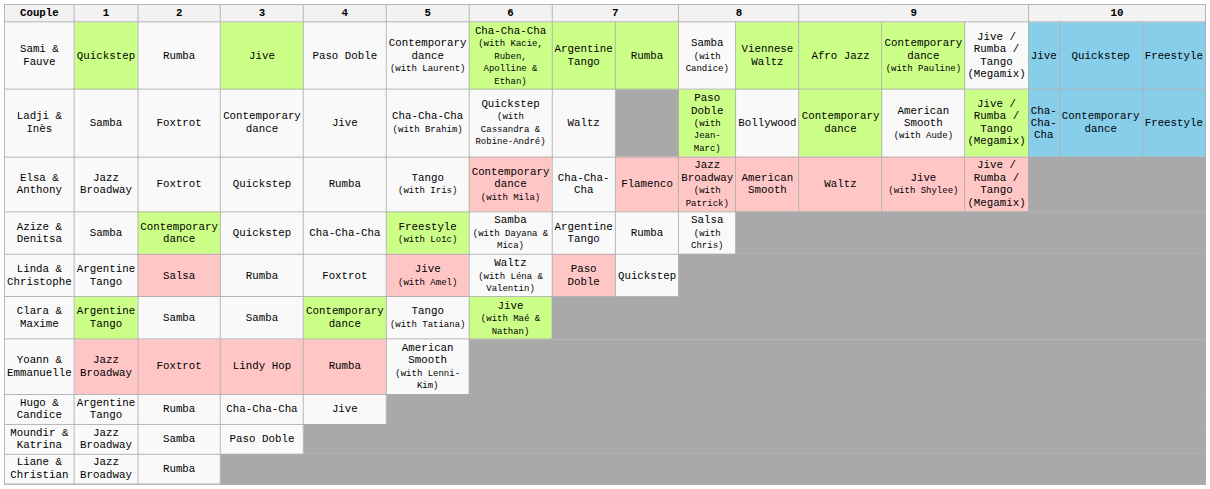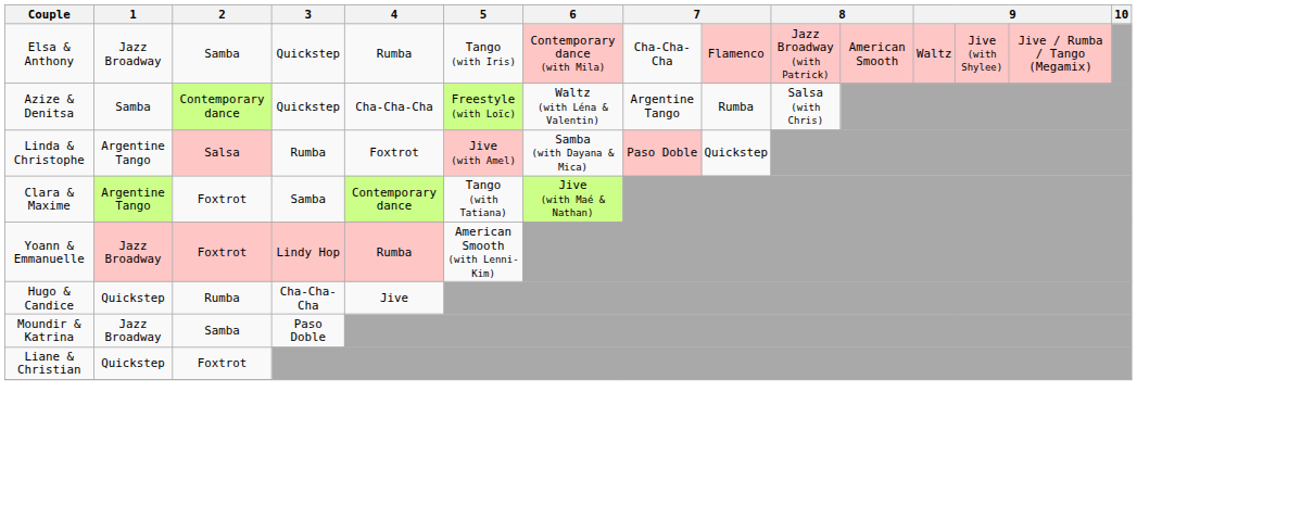- row: Sami & Fauve | Quickstep | Rumba | Jive | Paso Doble | Contemporary dance (with Laurent) | Cha-Cha-Cha (with Kacie, Ruben, Apolline & Ethan) | Argentine Tango | Rumba | Samba (with Candice) | Viennese Waltz | Afro Jazz | Contemporary dance (with Pauline) | Jive / Rumba / Tango (Megamix) | Jive | Quickstep | Freestyle
- row: Ladji & Inès | Samba | Foxtrot | Contemporary dance | Jive | Cha-Cha-Cha (with Brahim) | Quickstep (with Cassandra & Robine-André) | Waltz | Paso Doble (with Jean-Marc) | Bollywood | Contemporary dance | American Smooth (with Aude) | Jive / Rumba / Tango (Megamix) | Cha-Cha-Cha | Contemporary dance | Freestyle
Elsa & Anthony | 2: Foxtrot -> Samba
Azize & Denitsa | 6: Samba (with Dayana & Mica) -> Waltz (with Léna & Valentin)
Linda & Christophe | 6: Waltz (with Léna & Valentin) -> Samba (with Dayana & Mica)
Clara & Maxime | 2: Samba -> Foxtrot
Hugo & Candice | 1: Argentine Tango -> Quickstep
Liane & Christian | 1: Jazz Broadway -> Quickstep
Liane & Christian | 2: Rumba -> Foxtrot
